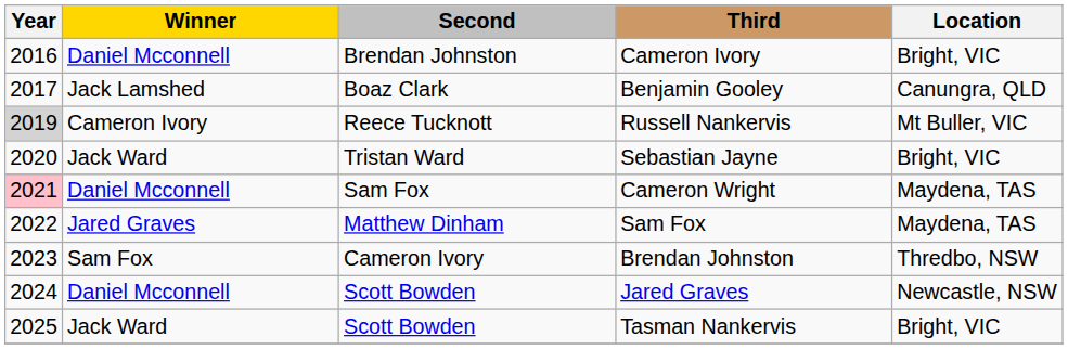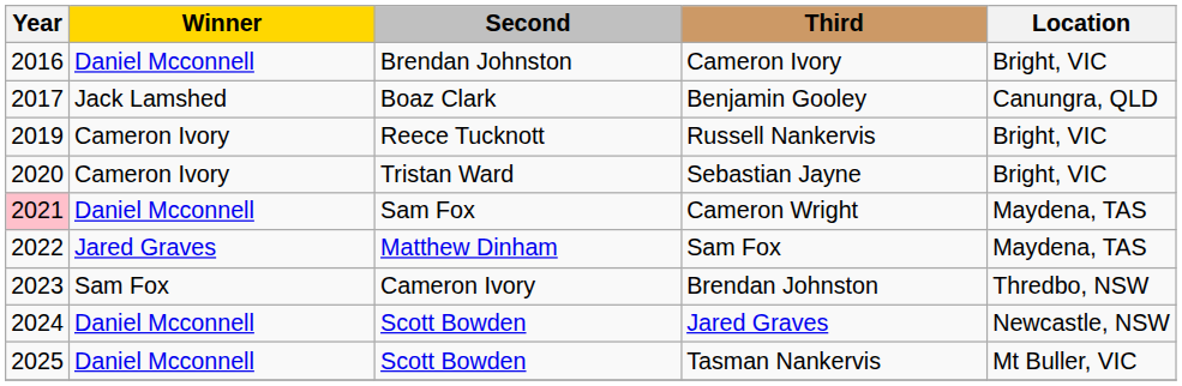Russell Nankervis | Year: lightgrey background -> no background
Russell Nankervis | Location: Mt Buller, VIC -> Bright, VIC
Sebastian Jayne | Winner: Jack Ward -> Cameron Ivory
Tasman Nankervis | Winner: Jack Ward -> Daniel Mcconnell
Tasman Nankervis | Location: Bright, VIC -> Mt Buller, VIC
